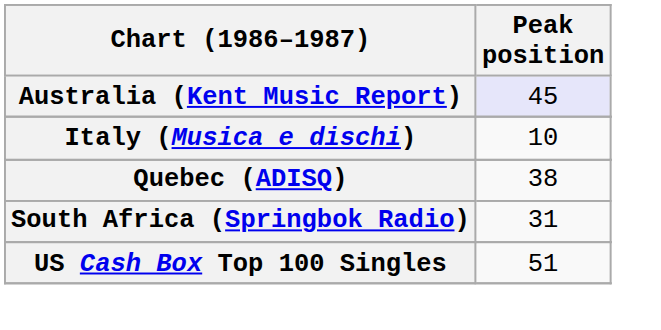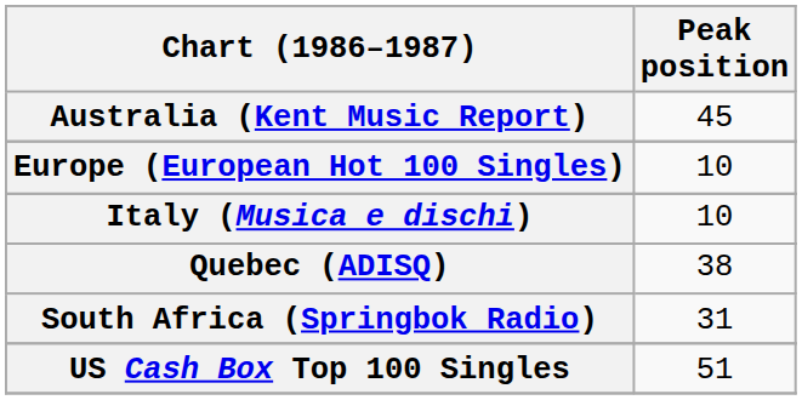Australia (Kent Music Report) | Peak position: lavender background -> no background
+ row: Europe (European Hot 100 Singles) | 10
